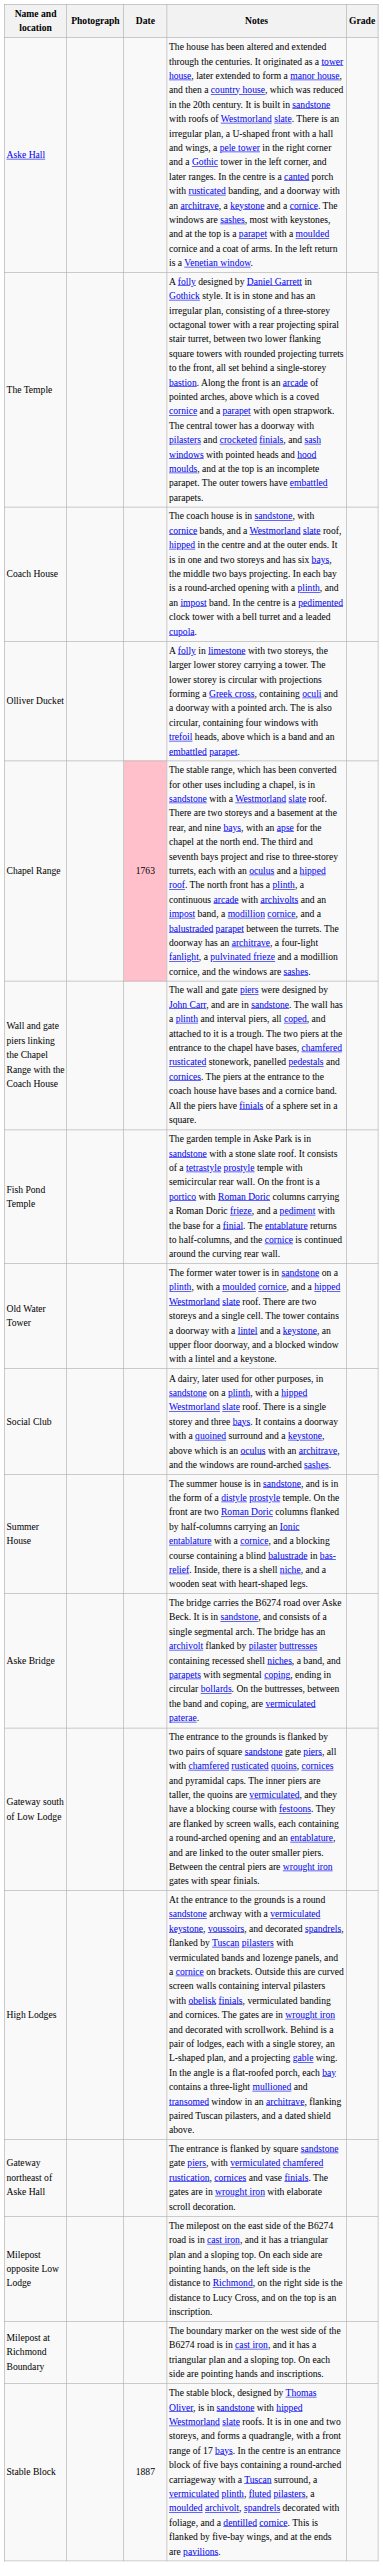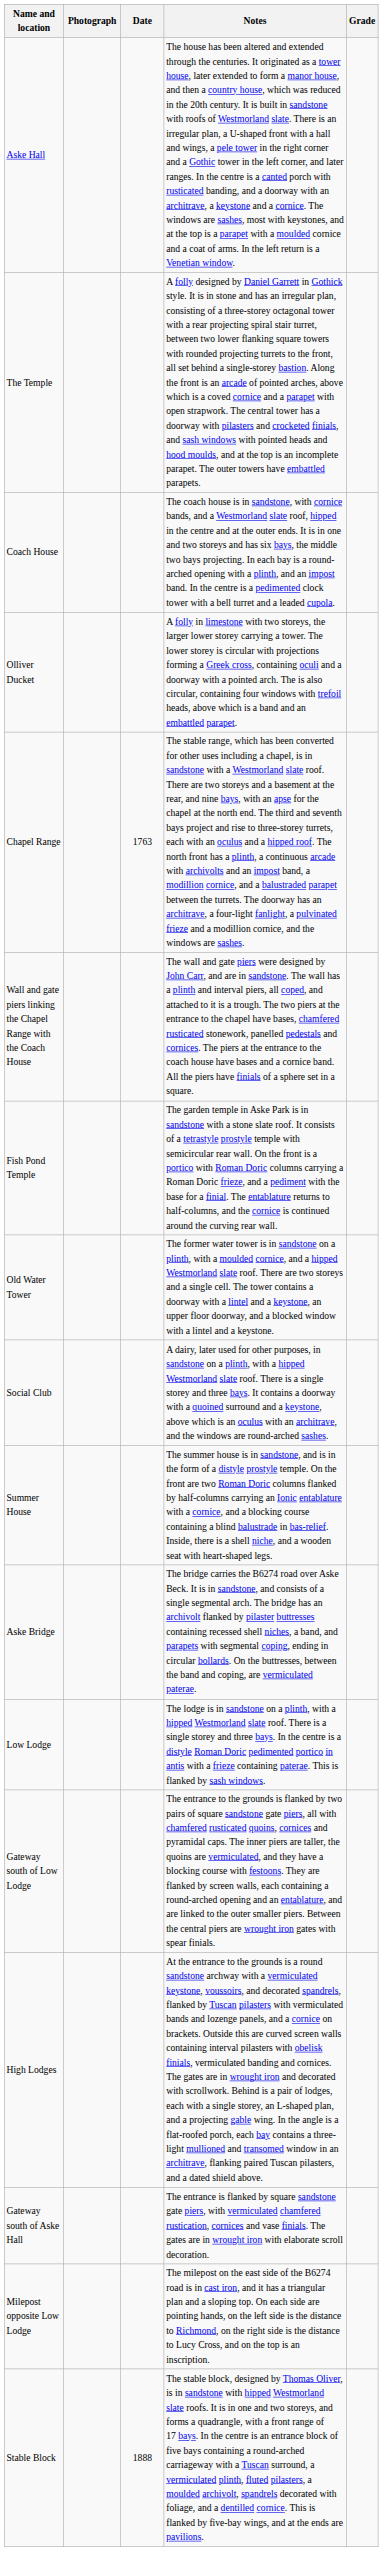Chapel Range | Date: pink background -> no background
+ row: Low Lodge | The lodge is in sandstone on a plinth, with a hipped Westmorland slate roof. There is a single storey and three bays. In the centre is a distyle Roman Doric pedimented portico in antis with a frieze containing paterae. This is flanked by sash windows.
- row: Gateway northeast of Aske Hall | The entrance is flanked by square sandstone gate piers, with vermiculated chamfered rustication, cornices and vase finials. The gates are in wrought iron with elaborate scroll decoration.
+ row: Gateway south of Aske Hall | The entrance is flanked by square sandstone gate piers, with vermiculated chamfered rustication, cornices and vase finials. The gates are in wrought iron with elaborate scroll decoration.
- row: Milepost at Richmond Boundary | The boundary marker on the west side of the B6274 road is in cast iron, and it has a triangular plan and a sloping top. On each side are pointing hands and inscriptions.
Stable Block | Date: 1887 -> 1888
